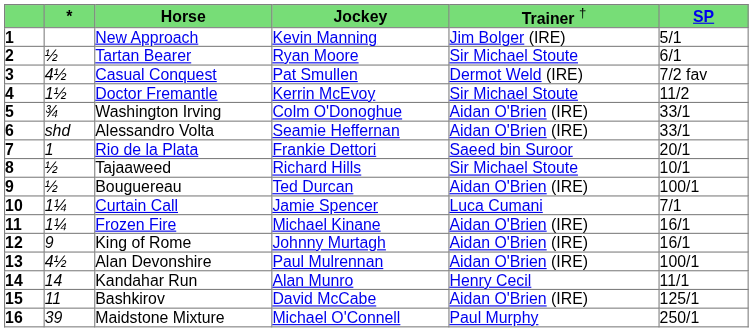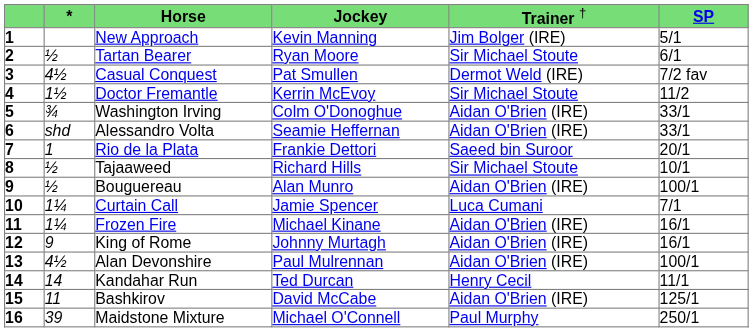Bouguereau | column 4: Ted Durcan -> Alan Munro
Kandahar Run | column 4: Alan Munro -> Ted Durcan
